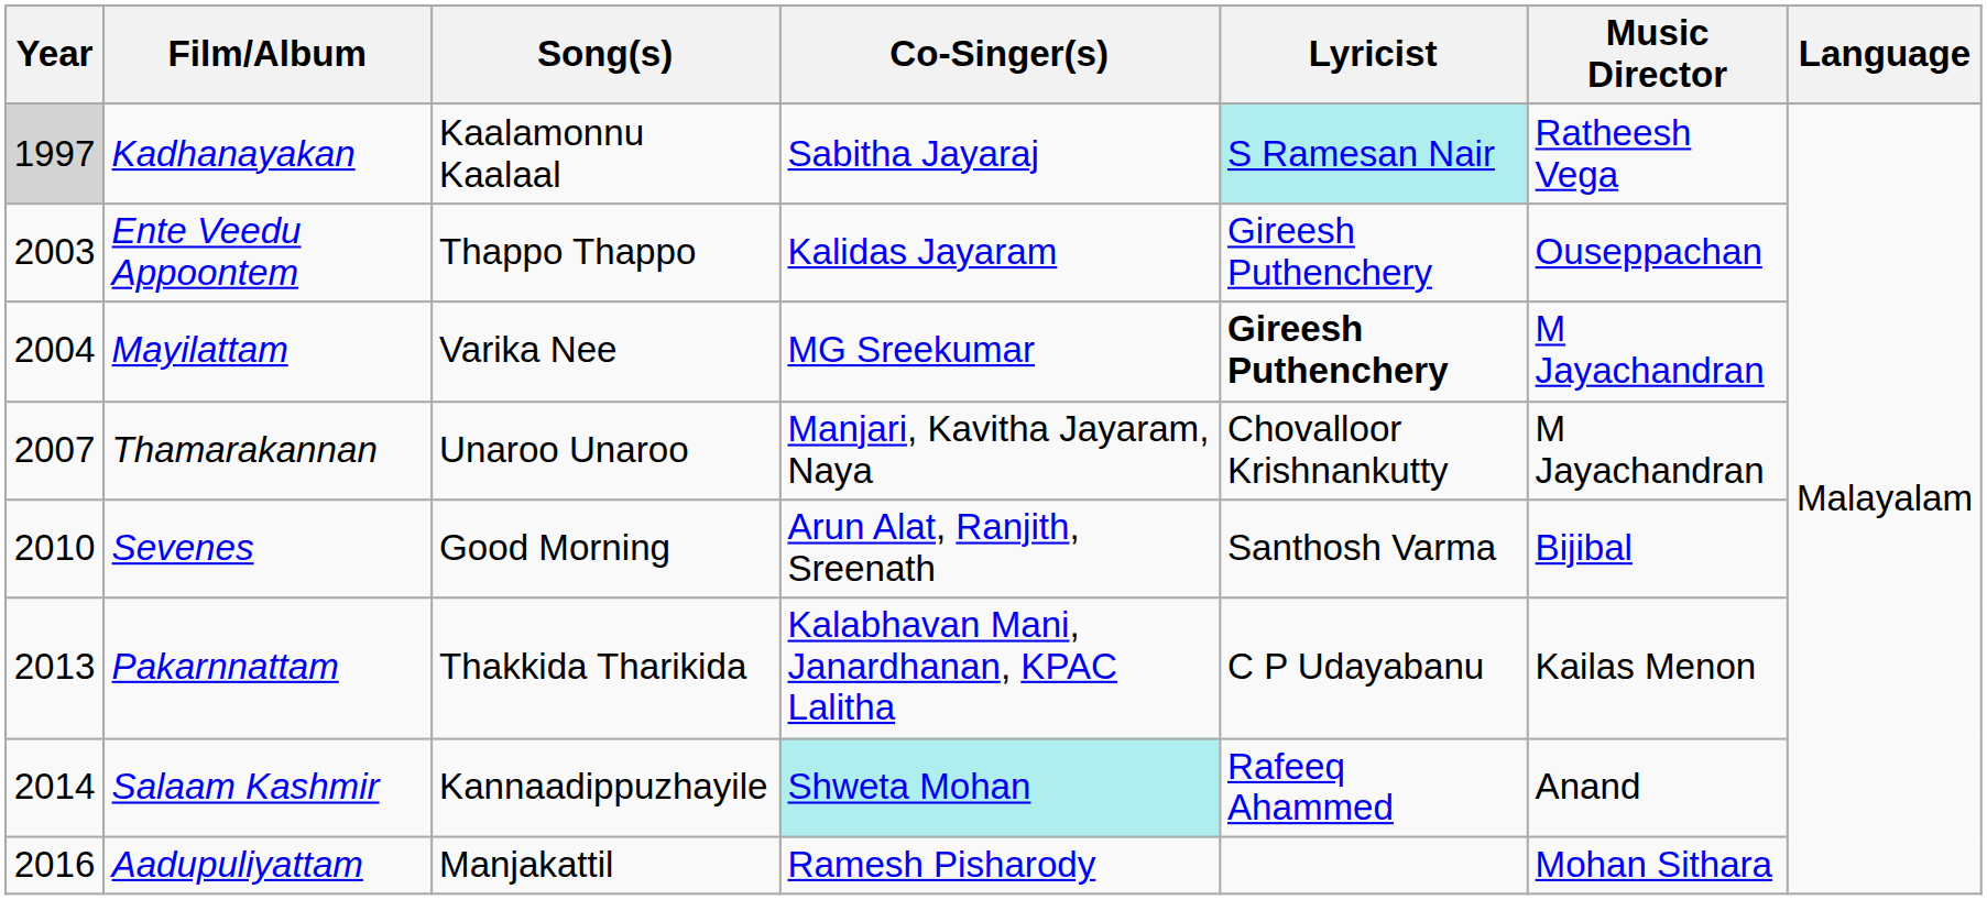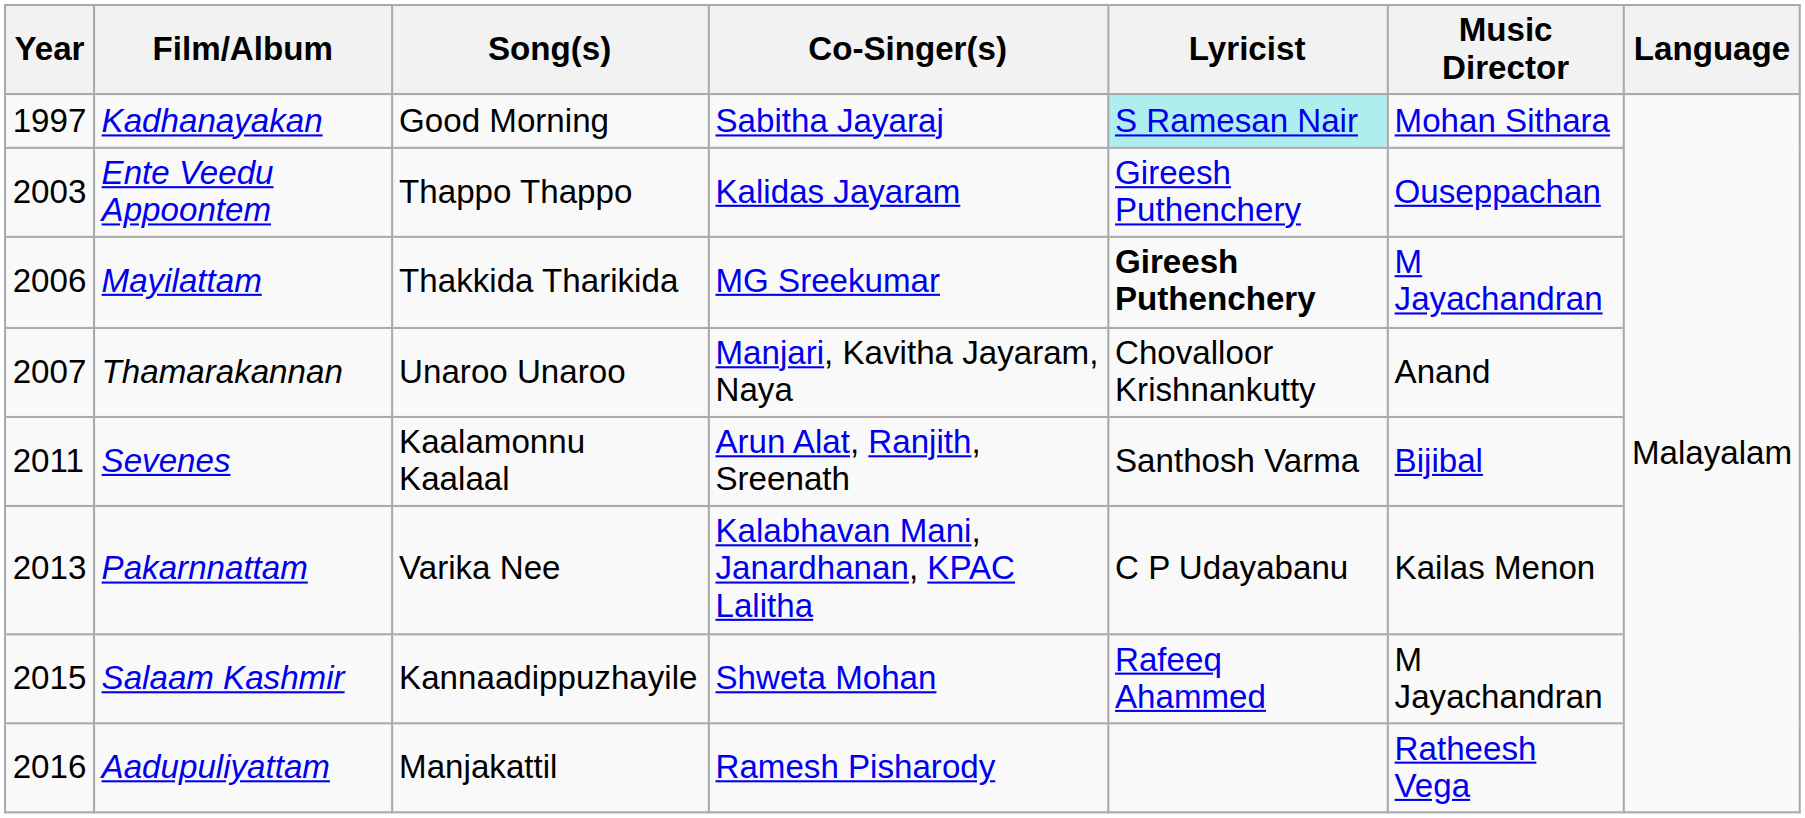Kadhanayakan | Year: lightgrey background -> no background
Kadhanayakan | Song(s): Kaalamonnu Kaalaal -> Good Morning
Kadhanayakan | Music Director: Ratheesh Vega -> Mohan Sithara
Mayilattam | Year: 2004 -> 2006
Mayilattam | Song(s): Varika Nee -> Thakkida Tharikida
Thamarakannan | Music Director: M Jayachandran -> Anand
Sevenes | Year: 2010 -> 2011
Sevenes | Song(s): Good Morning -> Kaalamonnu Kaalaal
Pakarnnattam | Song(s): Thakkida Tharikida -> Varika Nee
Salaam Kashmir | Year: 2014 -> 2015
Salaam Kashmir | Co-Singer(s): paleturquoise background -> no background
Salaam Kashmir | Music Director: Anand -> M Jayachandran
Aadupuliyattam | Music Director: Mohan Sithara -> Ratheesh Vega
